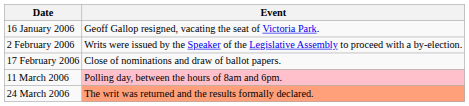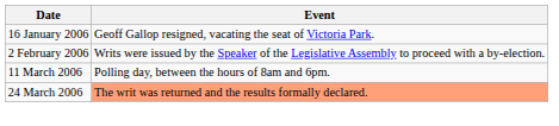- row: 17 February 2006 | Close of nominations and draw of ballot papers.
11 March 2006 | Event: pink background -> no background
